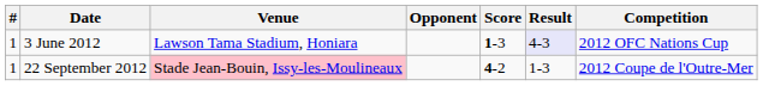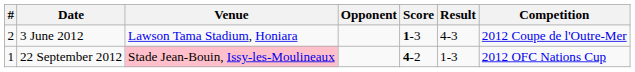3 June 2012 | #: 1 -> 2
3 June 2012 | Result: lavender background -> no background
3 June 2012 | Competition: 2012 OFC Nations Cup -> 2012 Coupe de l'Outre-Mer
22 September 2012 | Competition: 2012 Coupe de l'Outre-Mer -> 2012 OFC Nations Cup
